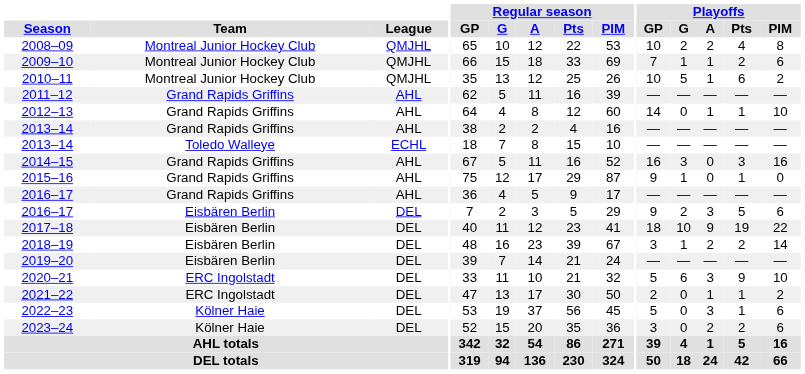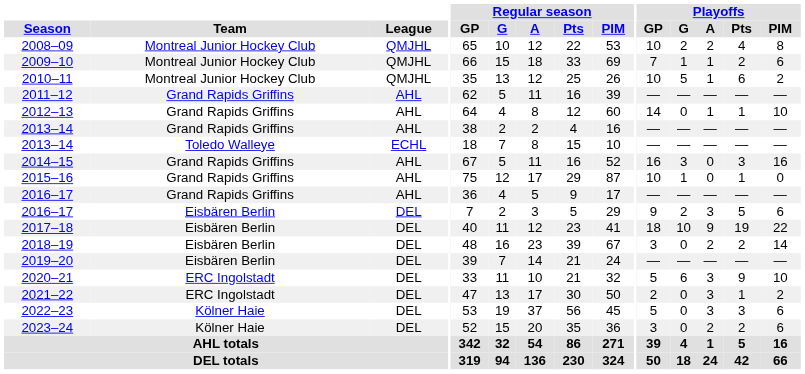2015–16 | Playoffs / GP: 9 -> 10
2018–19 | Playoffs / G: 1 -> 0
2021–22 | Playoffs / A: 1 -> 3
2022–23 | Playoffs / Pts: 1 -> 3
